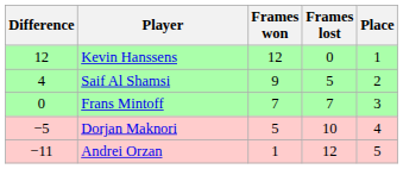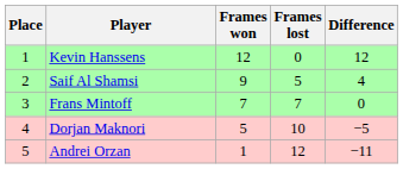columns swapped: Place <-> Difference
